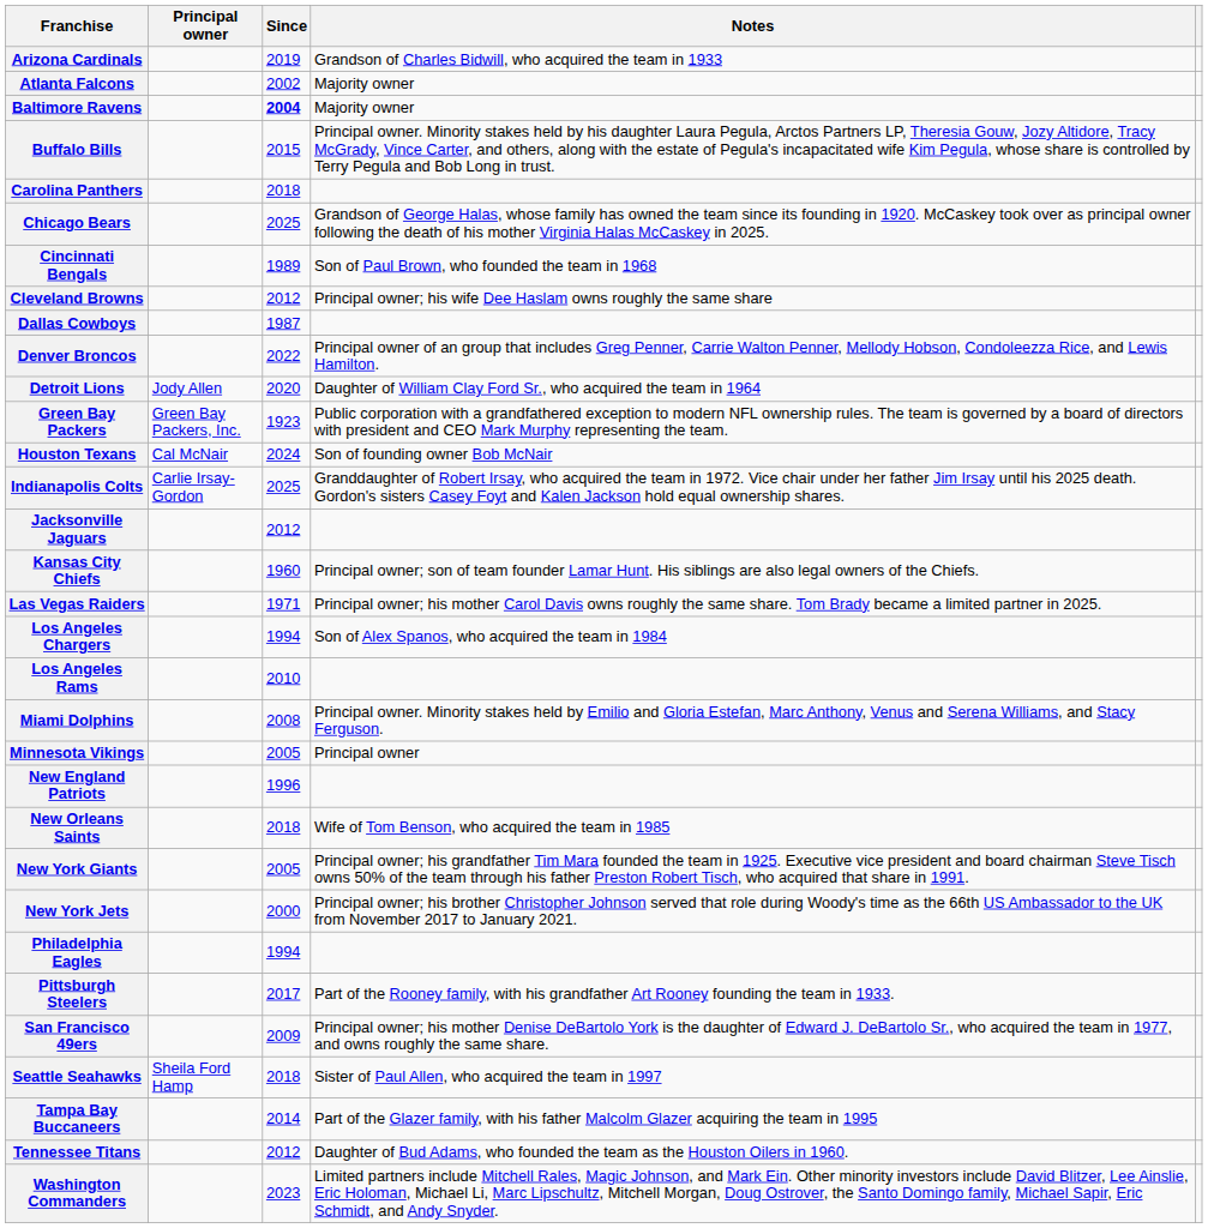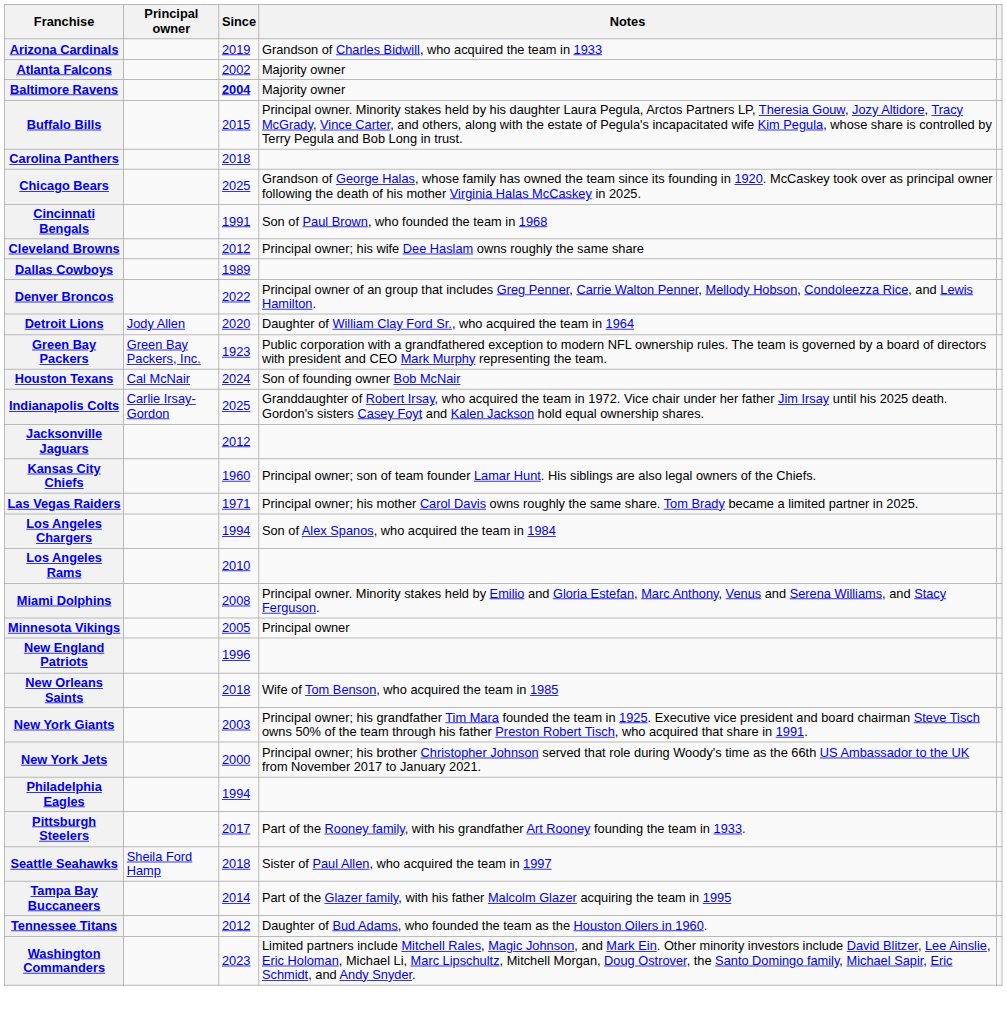Cincinnati Bengals | Since: 1989 -> 1991
Dallas Cowboys | Since: 1987 -> 1989
New York Giants | Since: 2005 -> 2003
- row: San Francisco 49ers | 2009 | Principal owner; his mother Denise DeBartolo York is the daughter of Edward J. DeBartolo Sr., who acquired the team in 1977, and owns roughly the same share.
